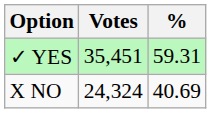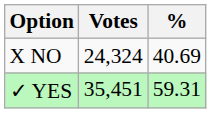rows swapped: ✓ YES <-> X NO
